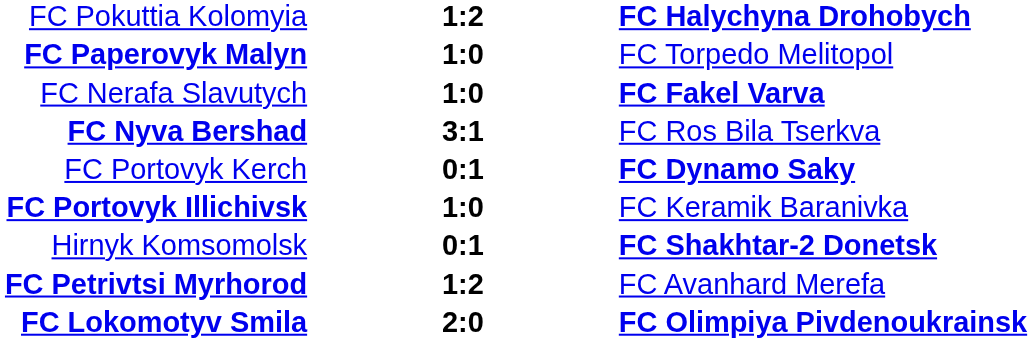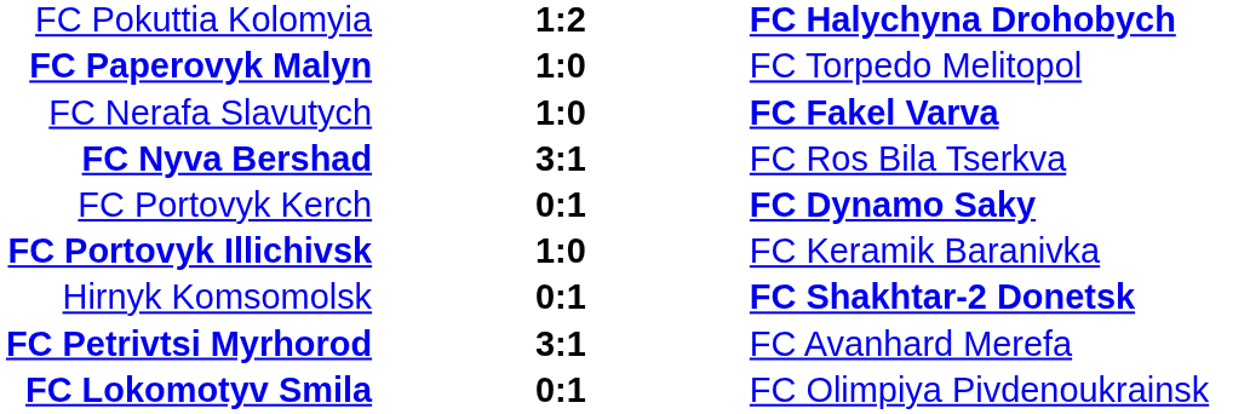FC Petrivtsi Myrhorod | column 2: 1:2 -> 3:1
FC Lokomotyv Smila | column 2: 2:0 -> 0:1
FC Lokomotyv Smila | column 3: bold -> normal
